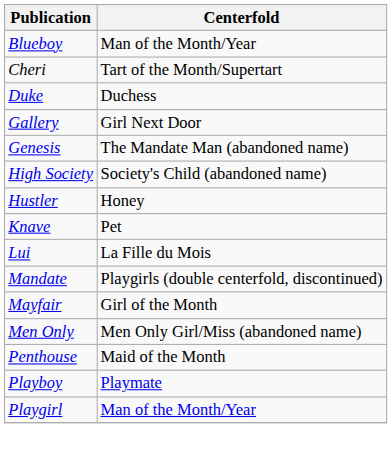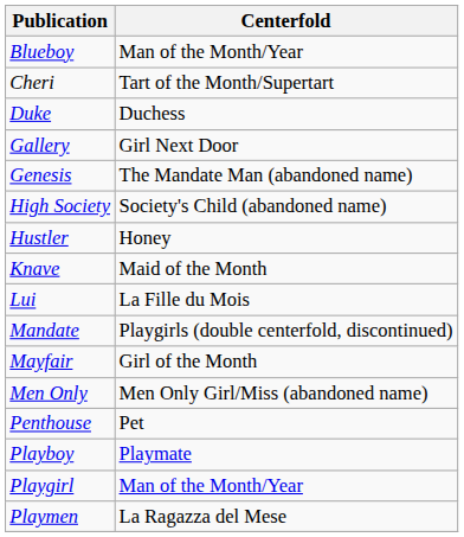Knave | Centerfold: Pet -> Maid of the Month
Penthouse | Centerfold: Maid of the Month -> Pet
+ row: Playmen | La Ragazza del Mese
